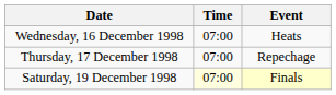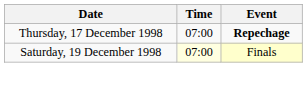- row: Wednesday, 16 December 1998 | 07:00 | Heats
Thursday, 17 December 1998 | Event: normal -> bold
